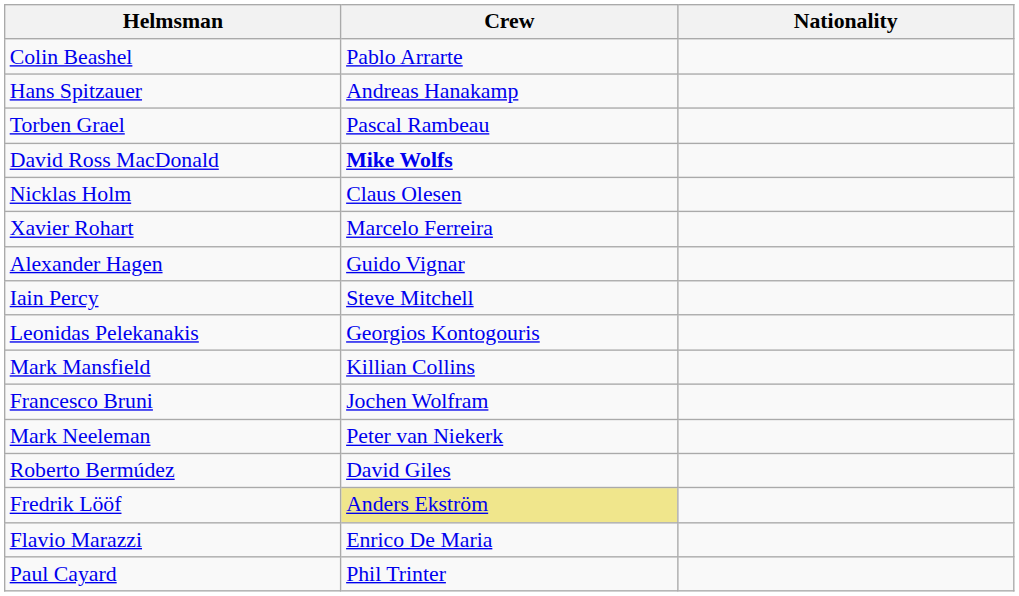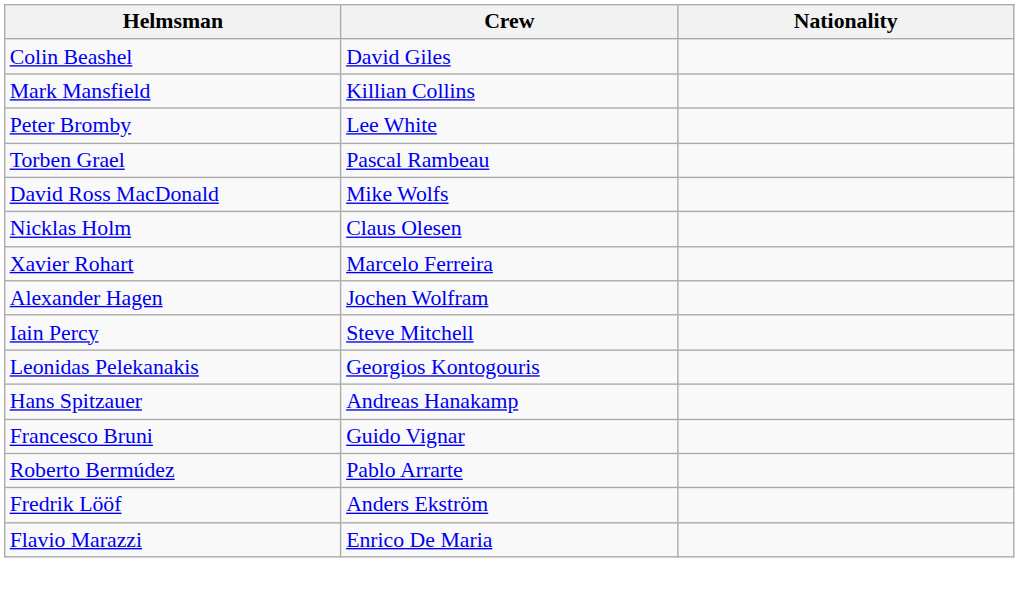Colin Beashel | Crew: Pablo Arrarte -> David Giles
rows swapped: Hans Spitzauer <-> Mark Mansfield
+ row: Peter Bromby | Lee White
David Ross MacDonald | Crew: bold -> normal
Alexander Hagen | Crew: Guido Vignar -> Jochen Wolfram
Francesco Bruni | Crew: Jochen Wolfram -> Guido Vignar
- row: Mark Neeleman | Peter van Niekerk
Roberto Bermúdez | Crew: David Giles -> Pablo Arrarte
Fredrik Lööf | Crew: khaki background -> no background
- row: Paul Cayard | Phil Trinter
